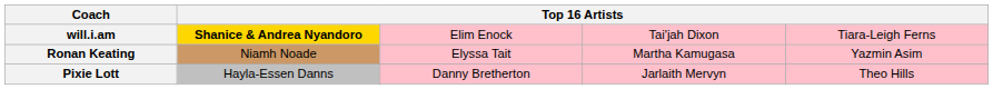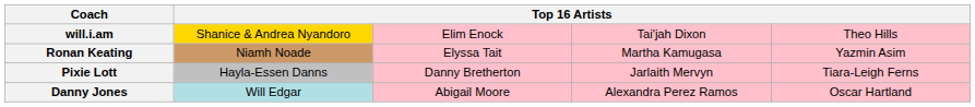will.i.am | column 2: bold -> normal
will.i.am | column 5: Tiara-Leigh Ferns -> Theo Hills
Pixie Lott | column 5: Theo Hills -> Tiara-Leigh Ferns
+ row: Danny Jones | Will Edgar | Abigail Moore | Alexandra Perez Ramos | Oscar Hartland
